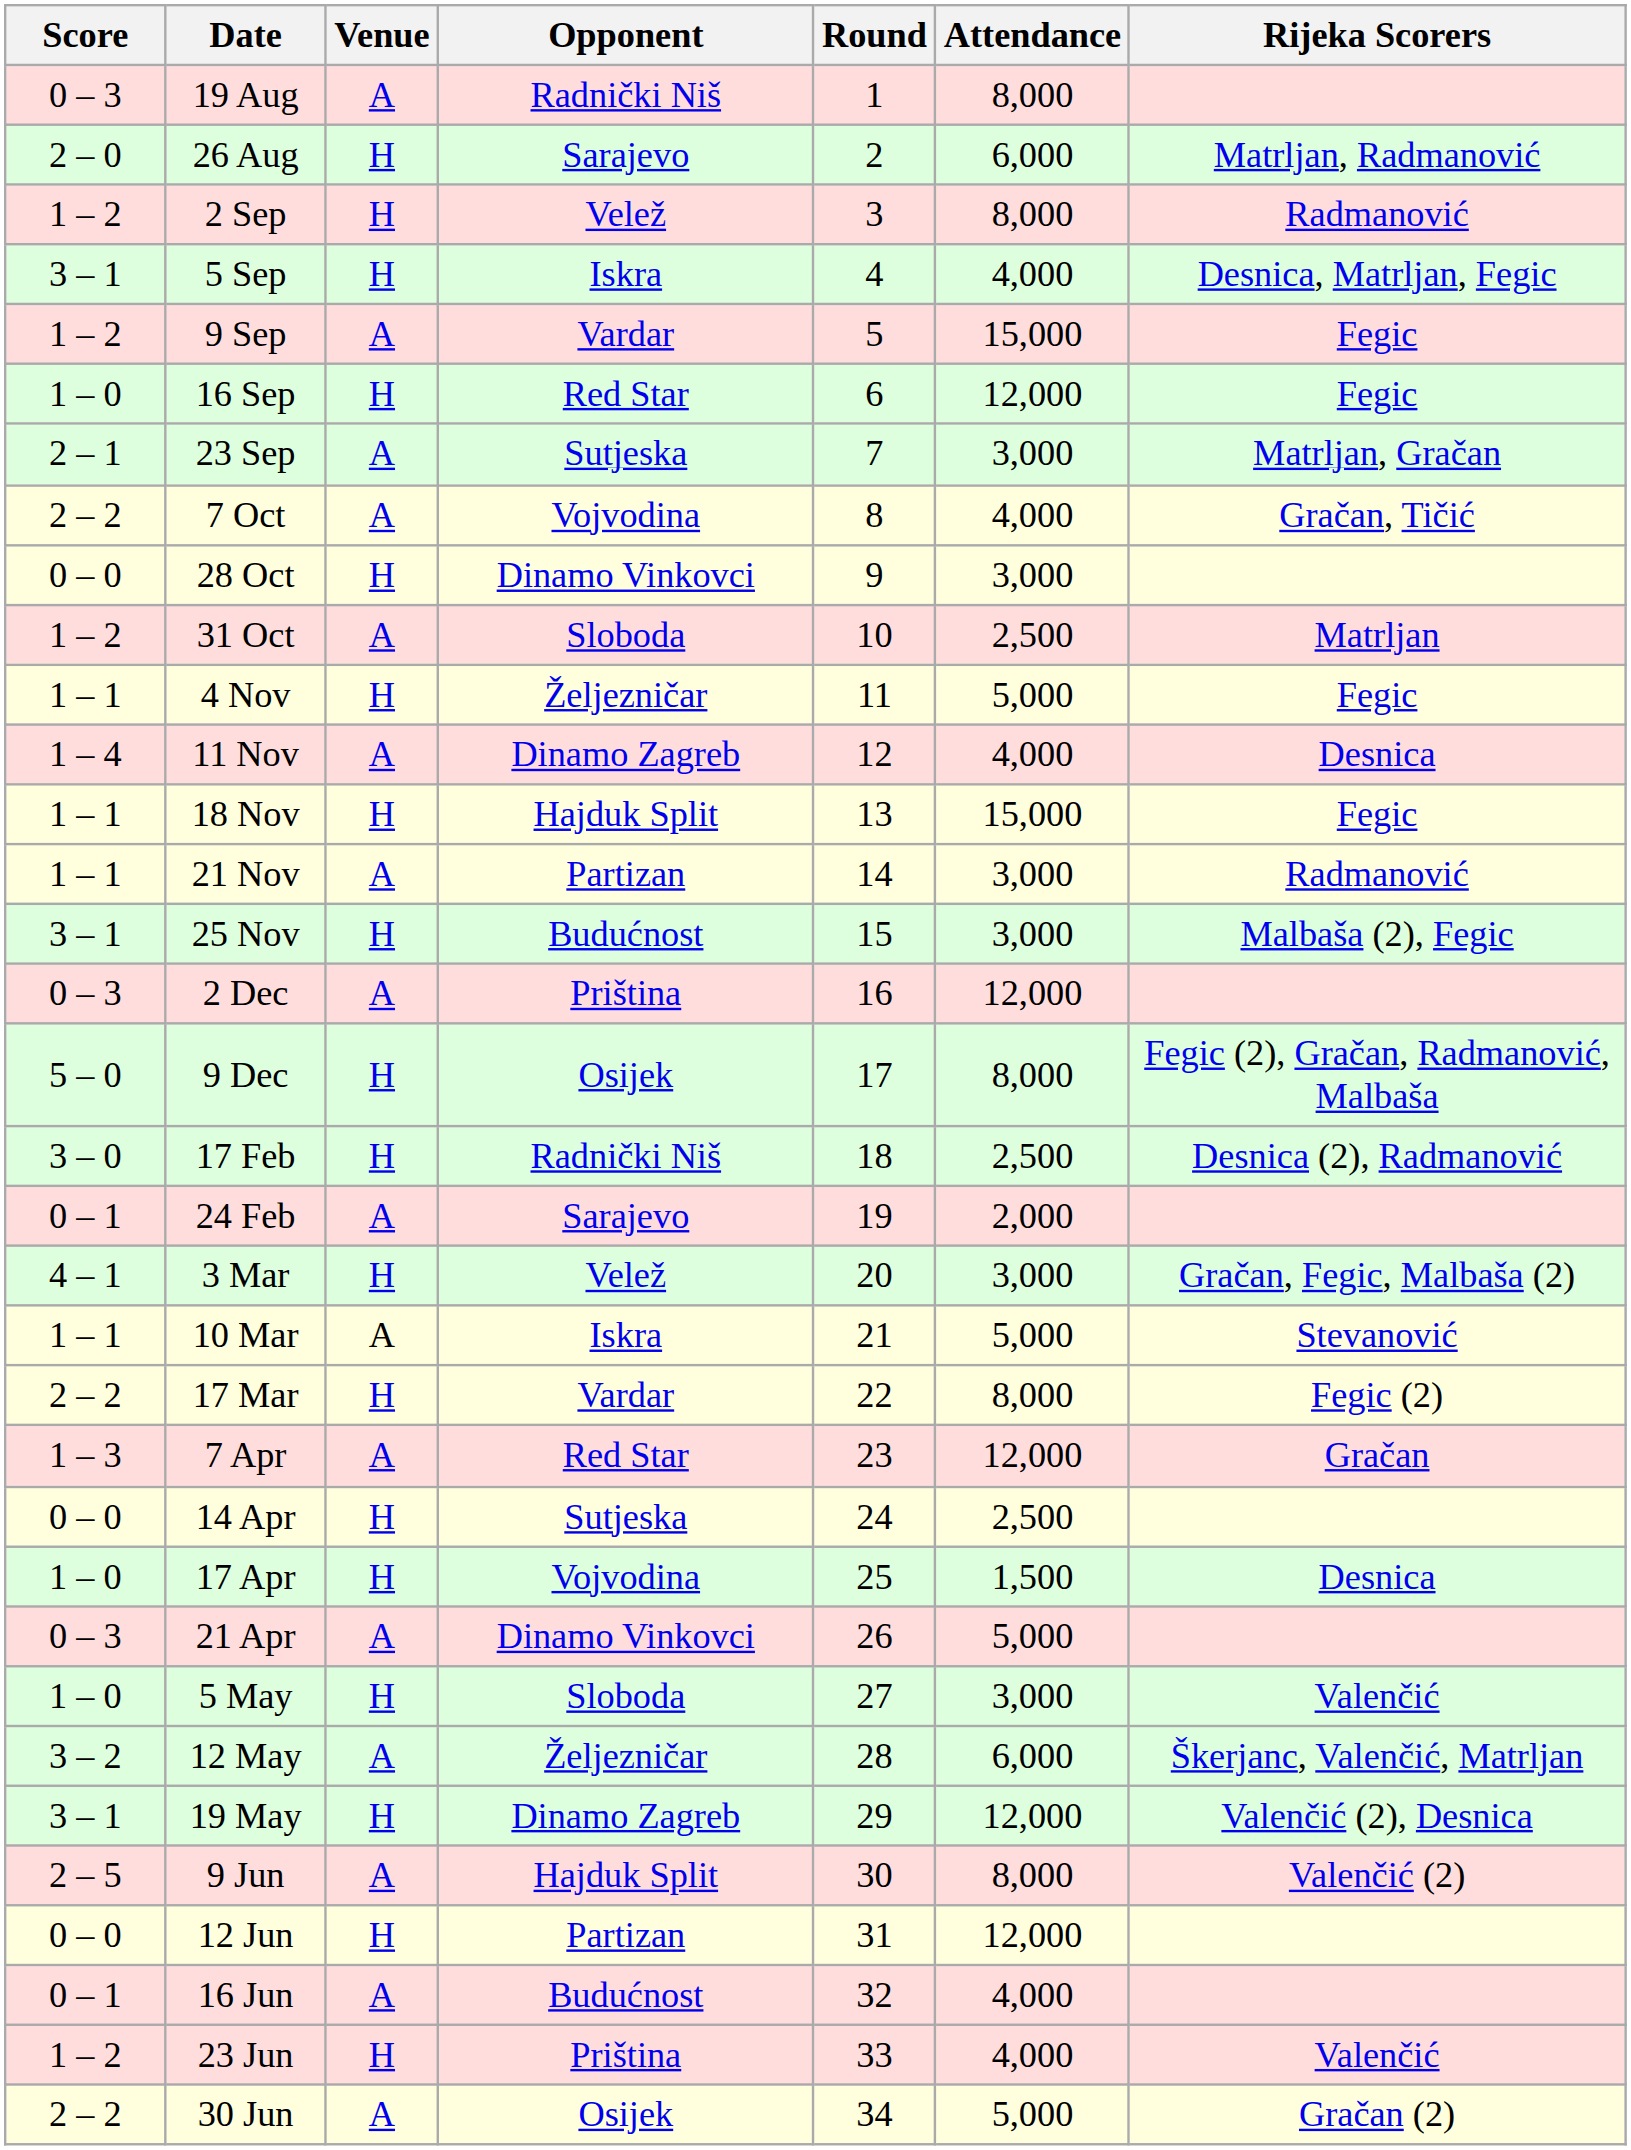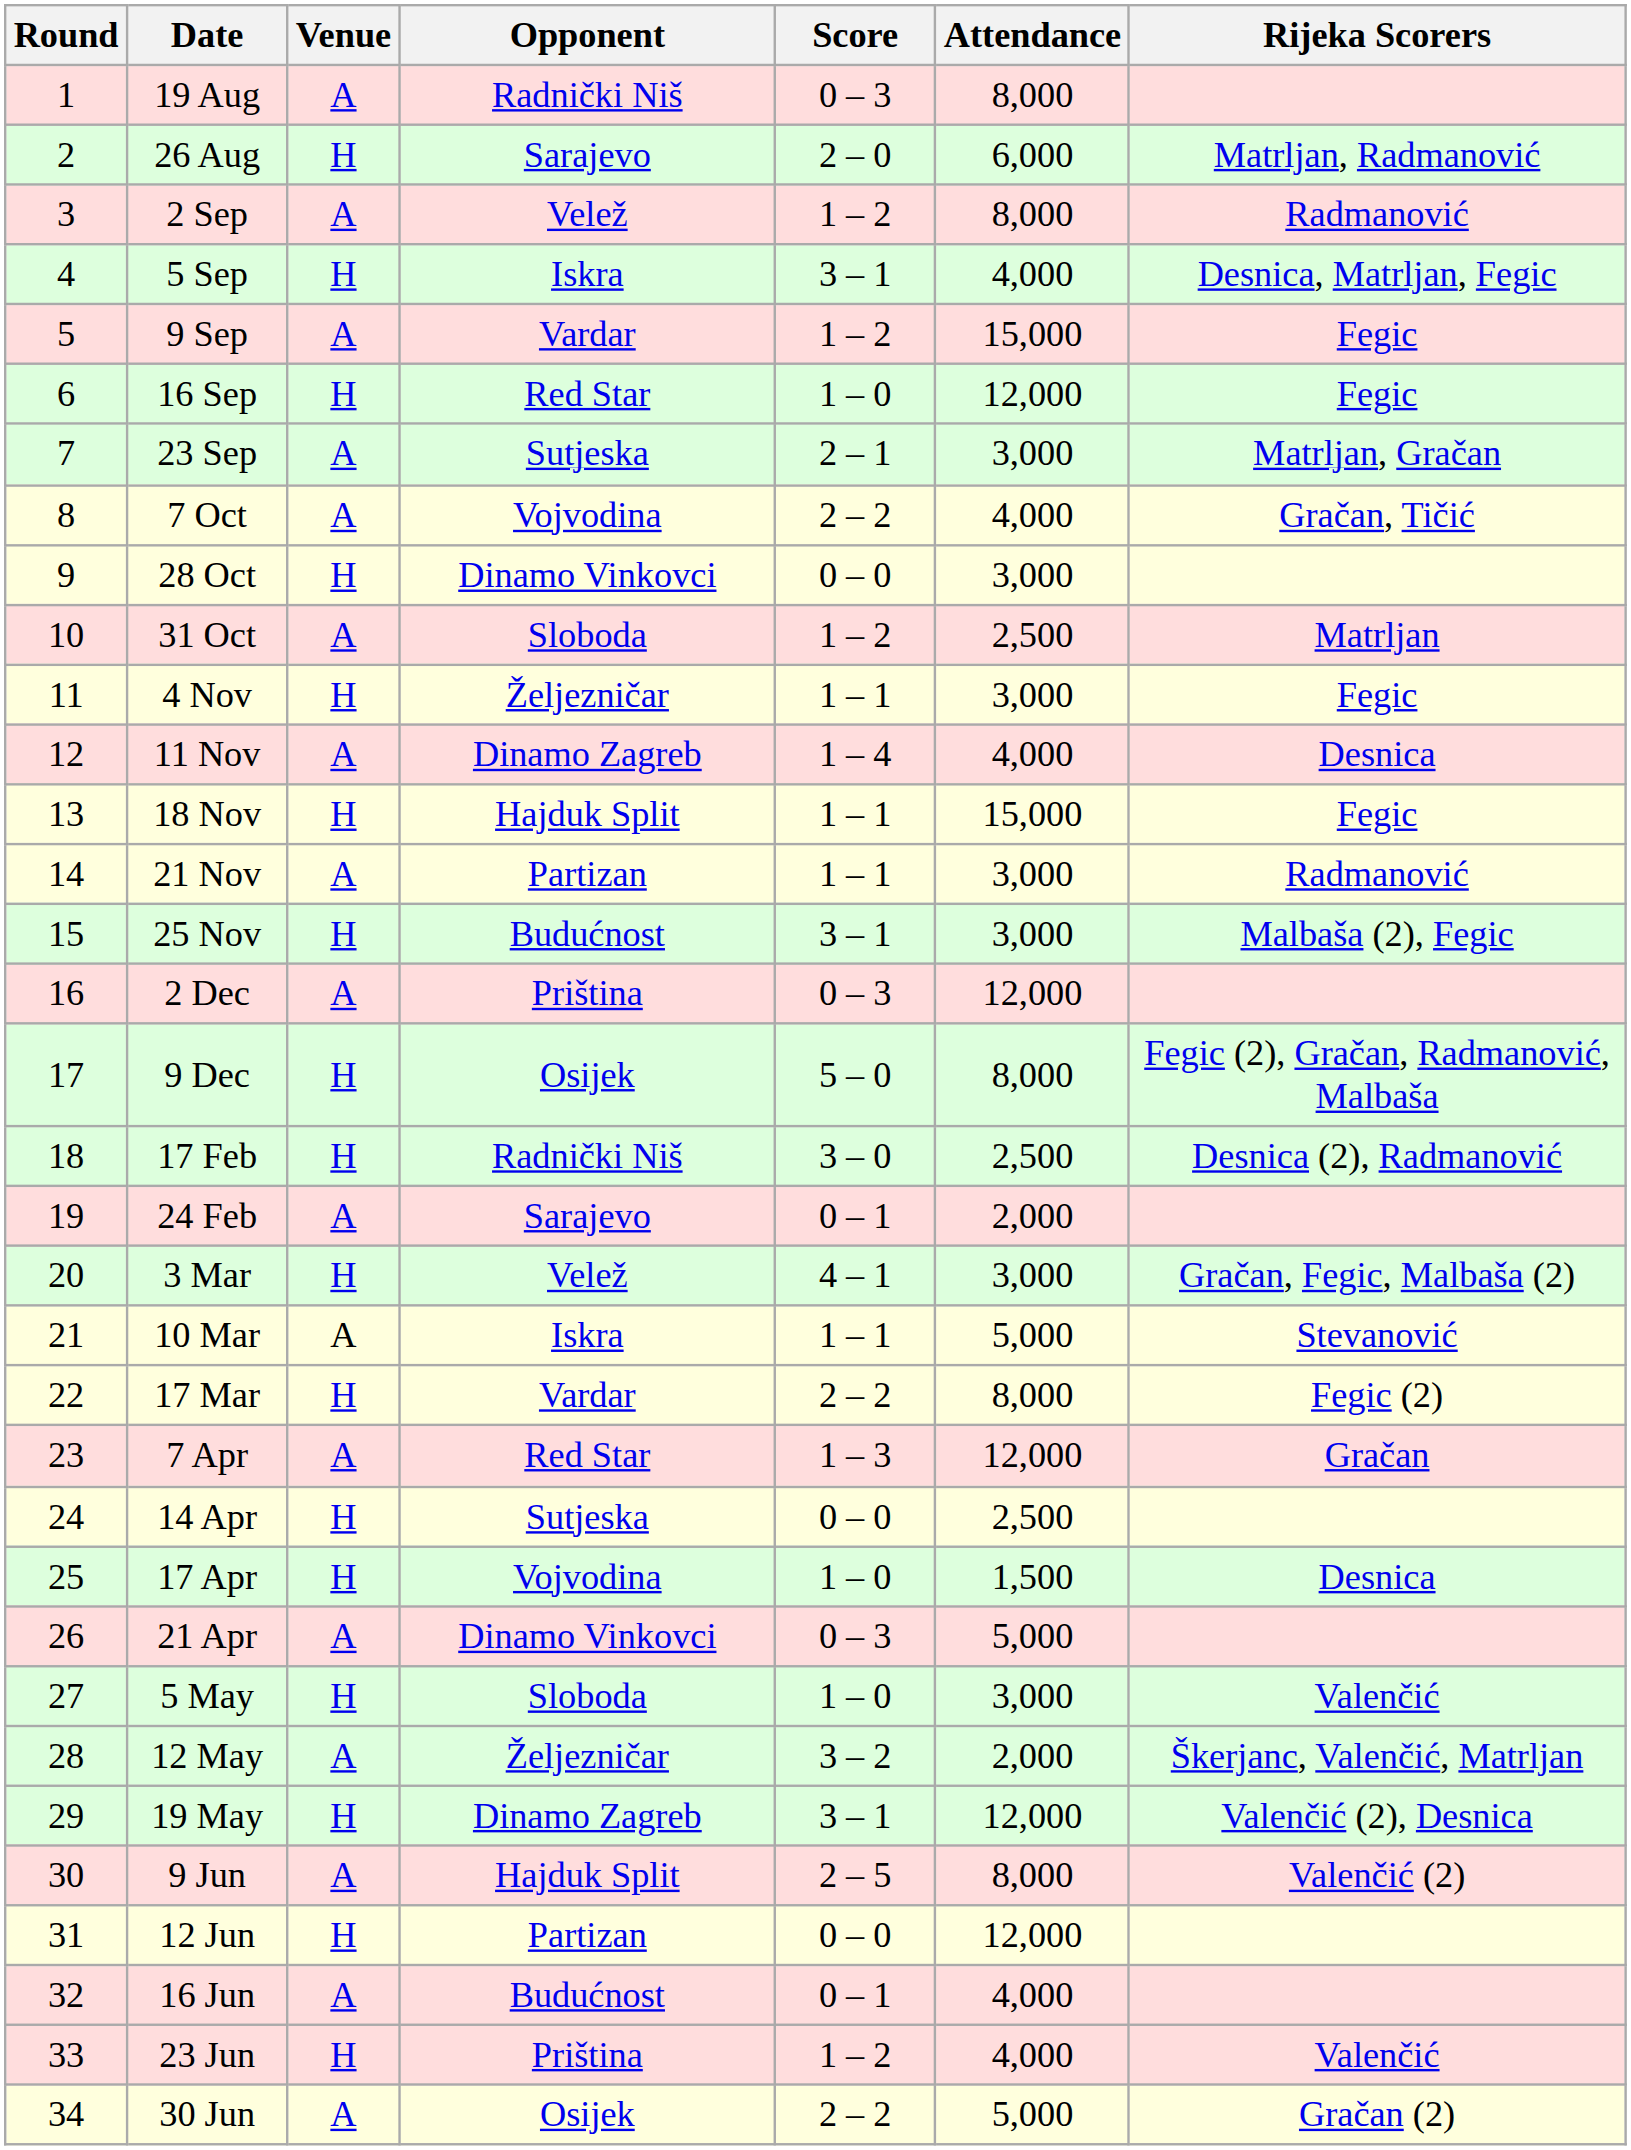columns swapped: Round <-> Score
2 Sep | Venue: H -> A
4 Nov | Attendance: 5,000 -> 3,000
12 May | Attendance: 6,000 -> 2,000
